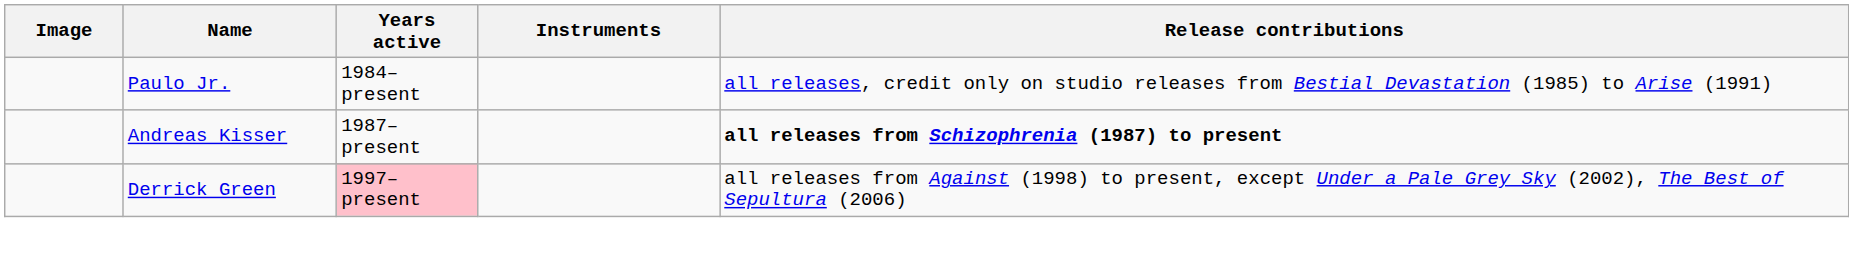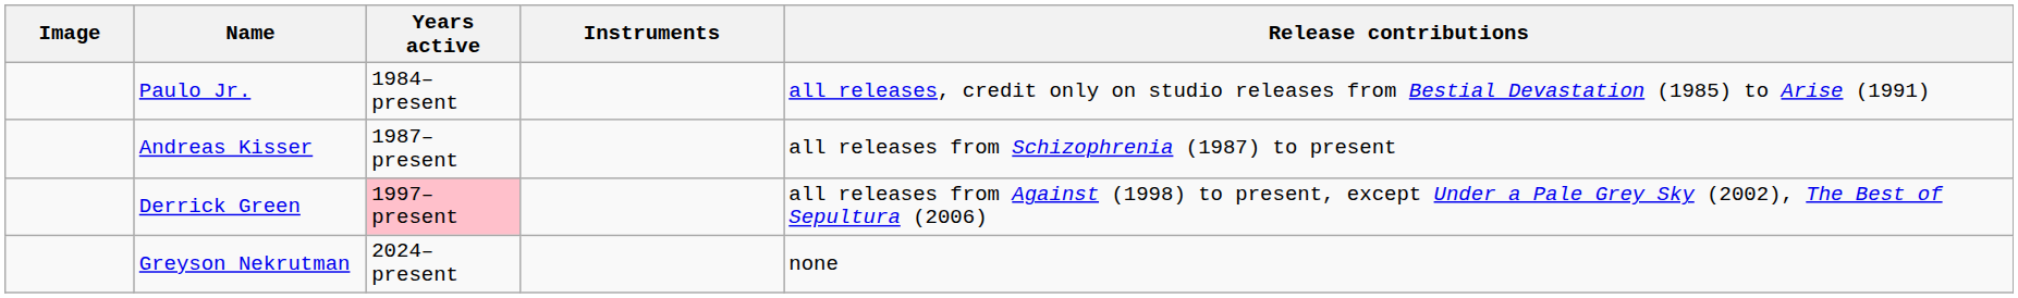Andreas Kisser | Release contributions: bold -> normal
+ row: Greyson Nekrutman | 2024–present | none
